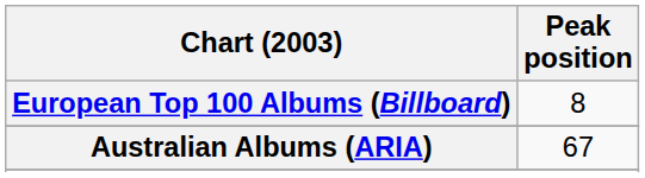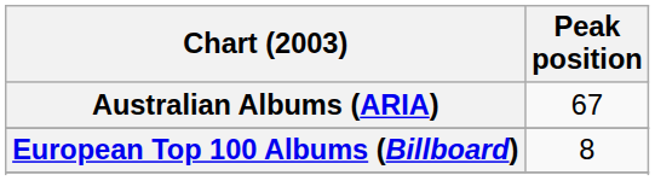rows swapped: Australian Albums (ARIA) <-> European Top 100 Albums (Billboard)
